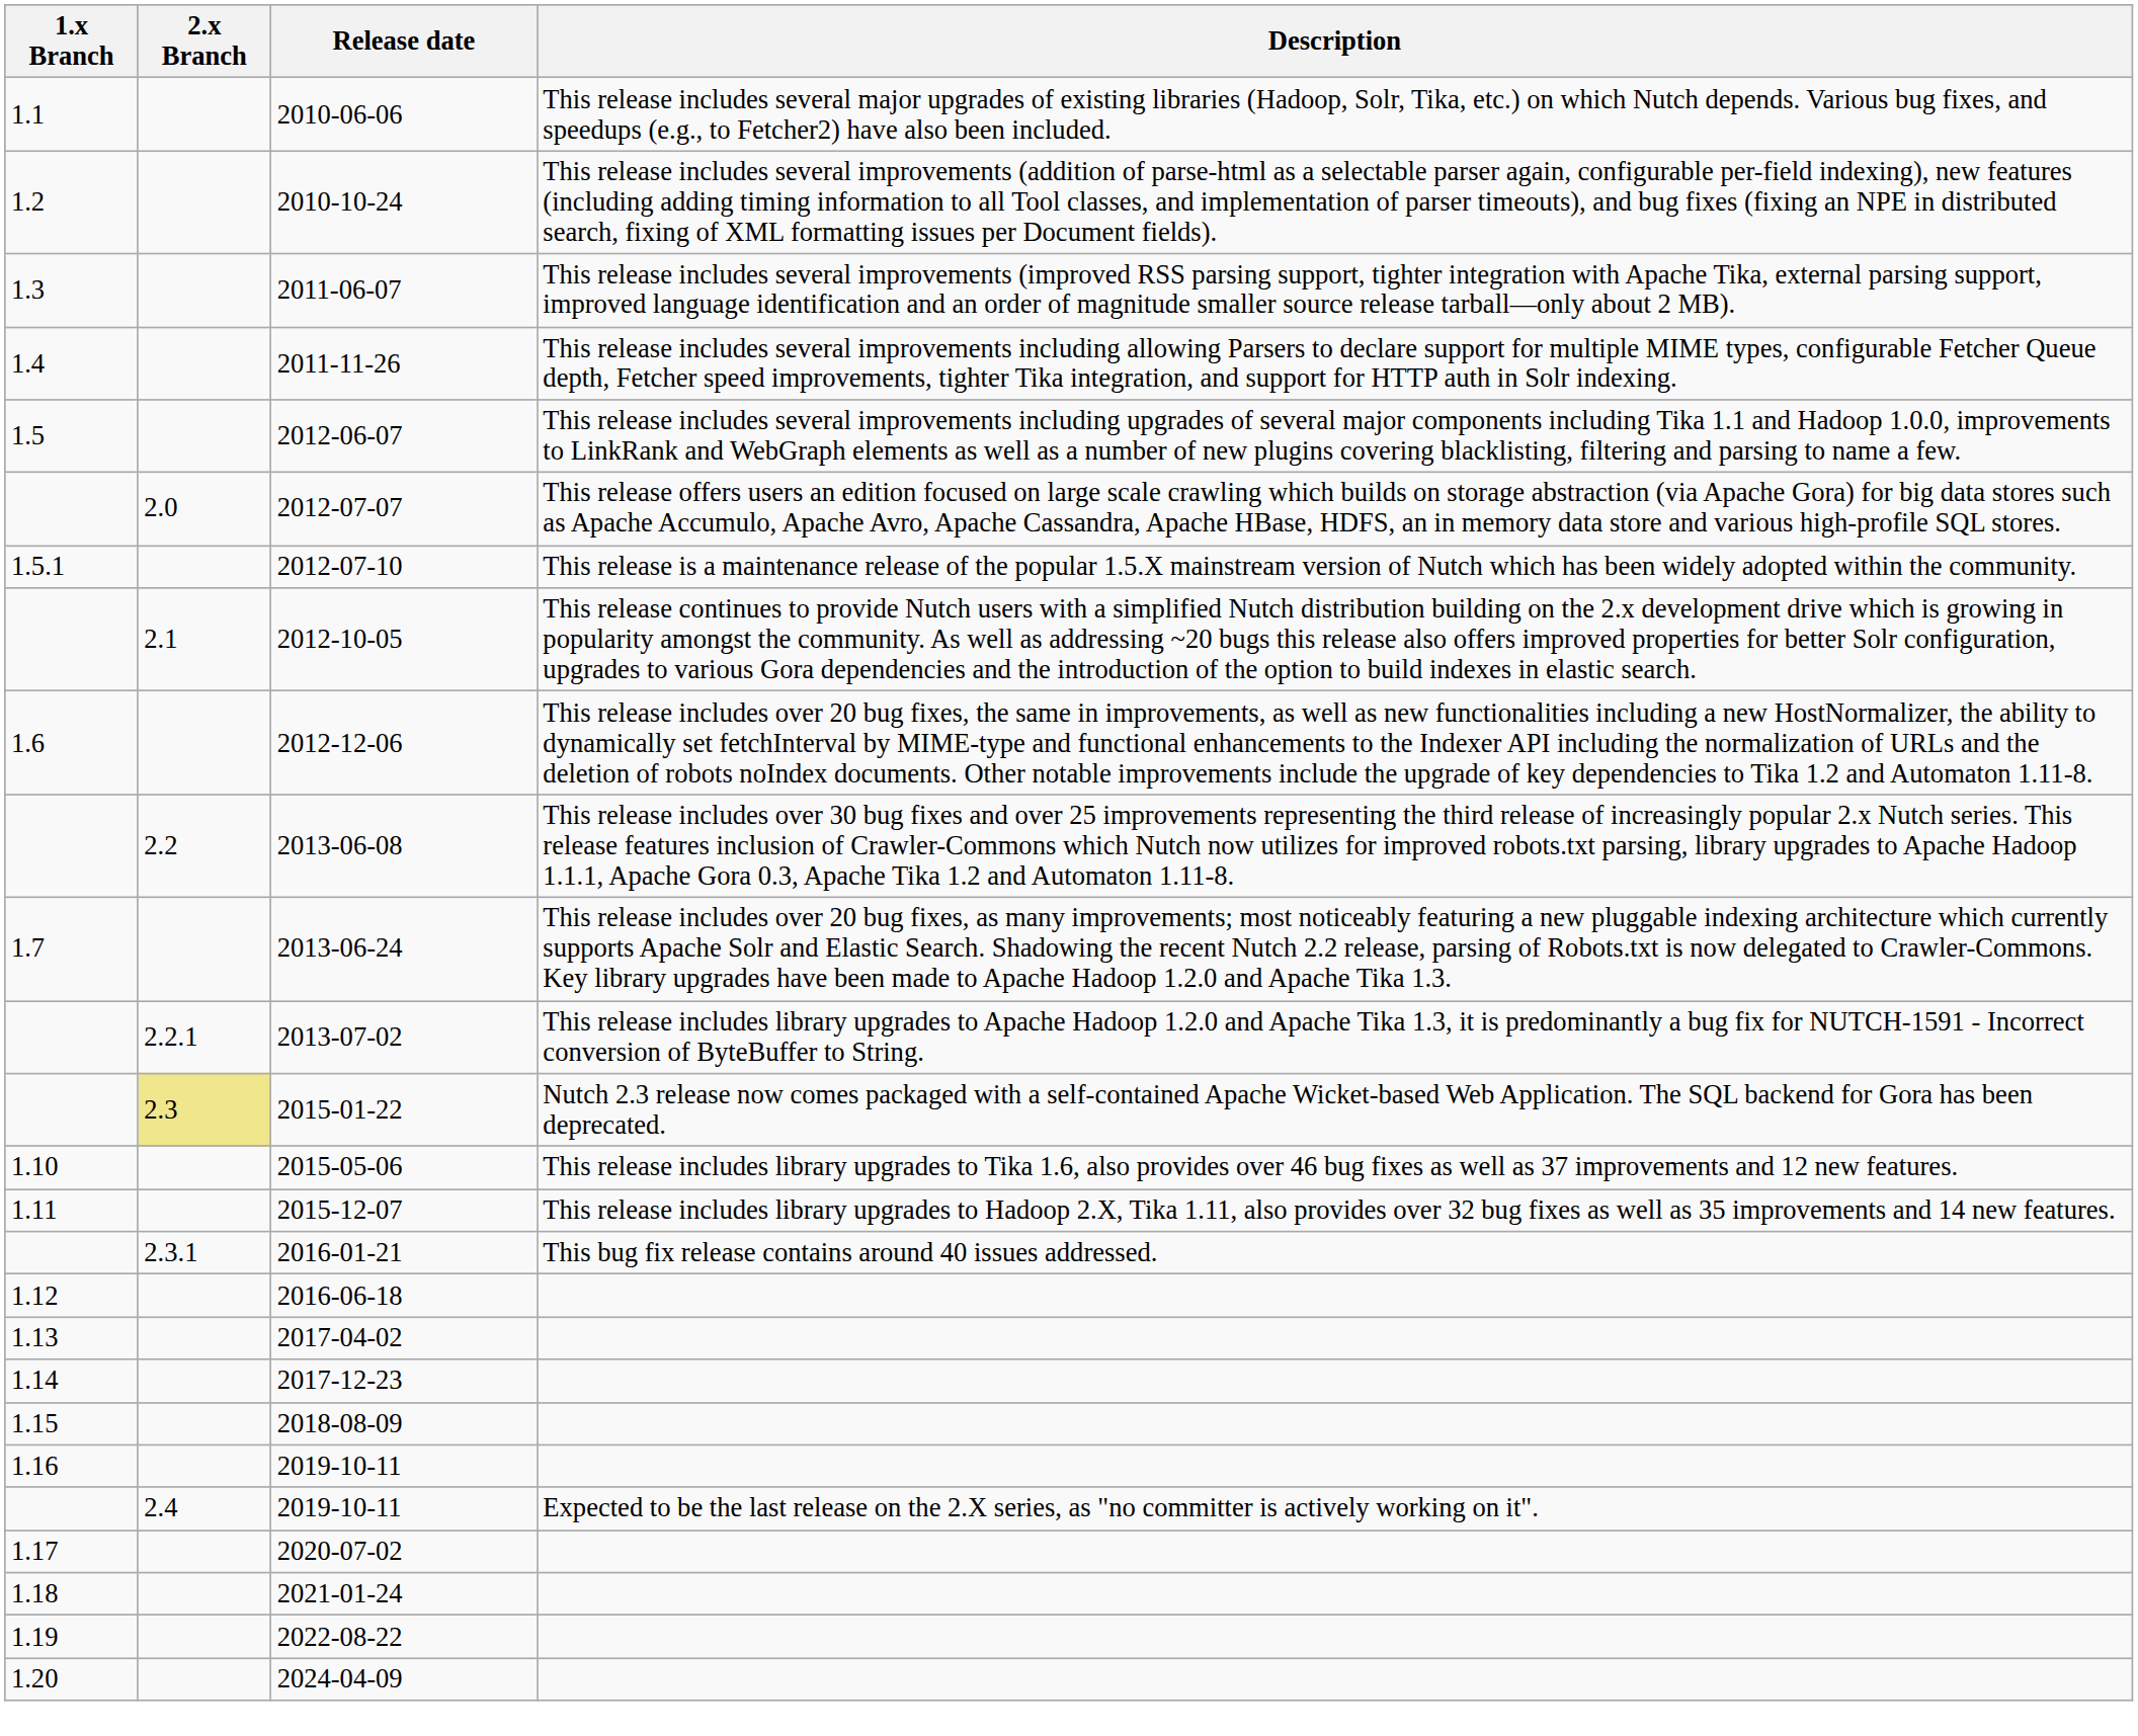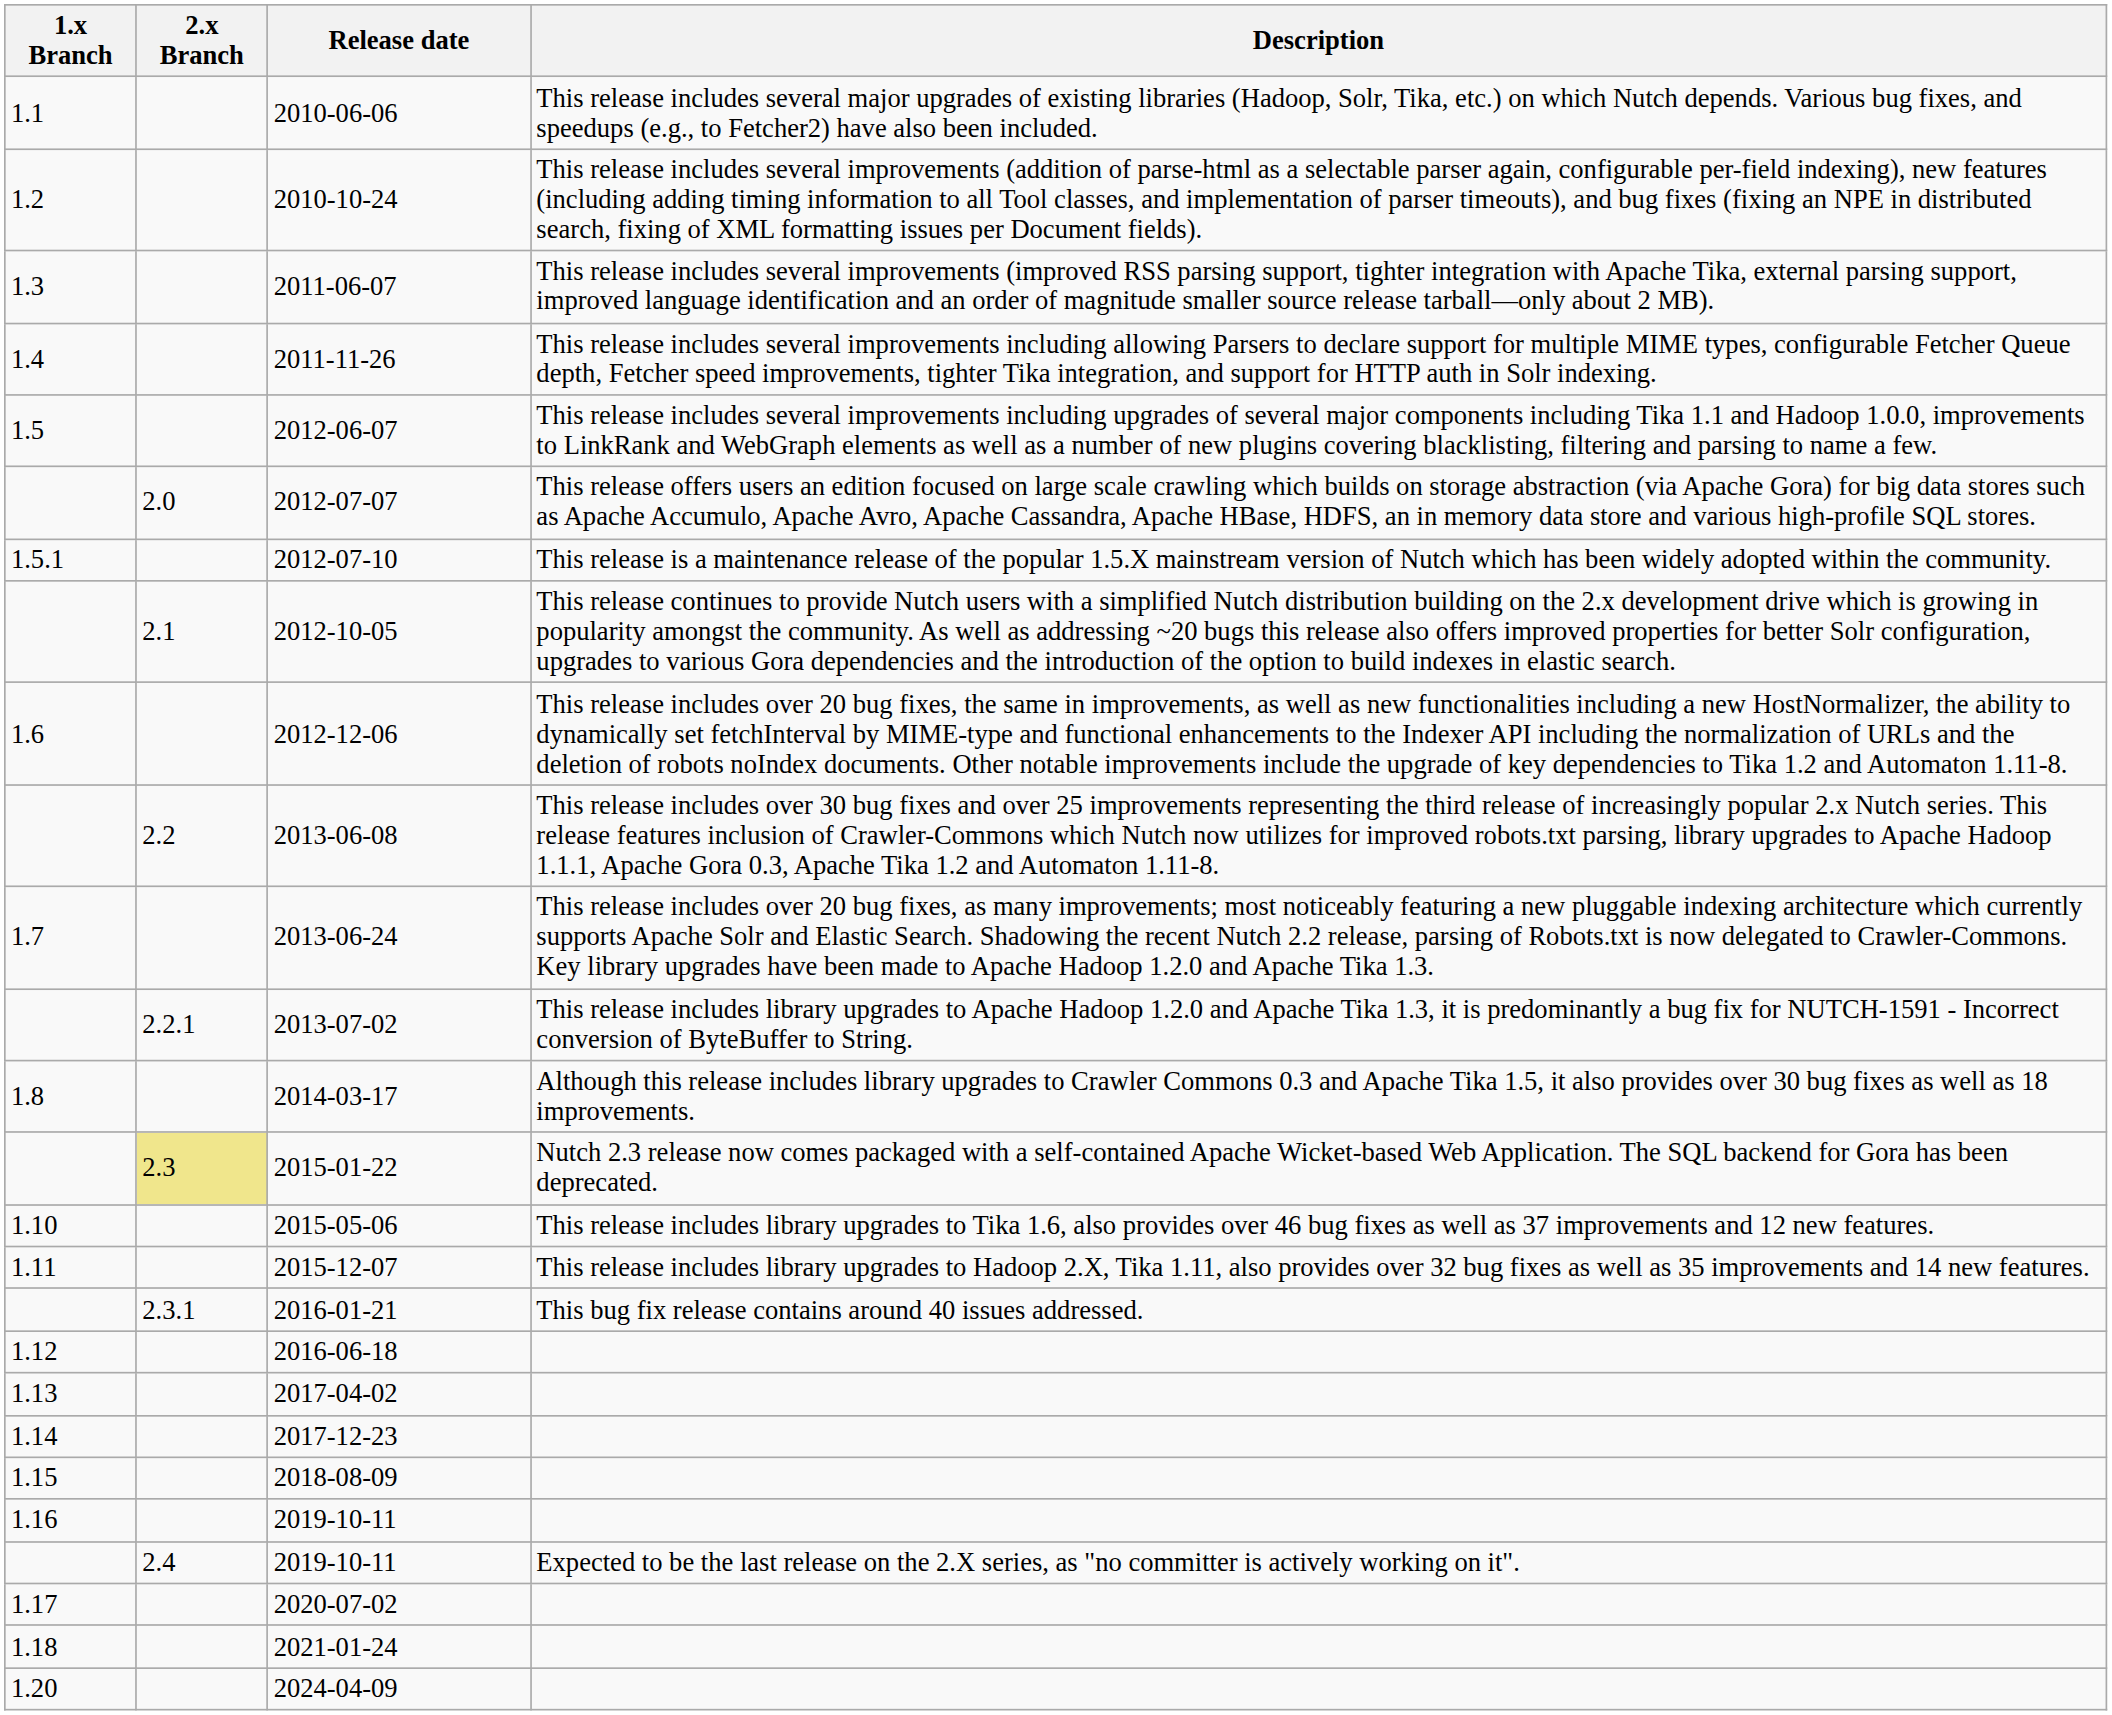+ row: 1.8 | 2014-03-17 | Although this release includes library upgrades to Crawler Commons 0.3 and Apache Tika 1.5, it also provides over 30 bug fixes as well as 18 improvements.
- row: 1.19 | 2022-08-22
